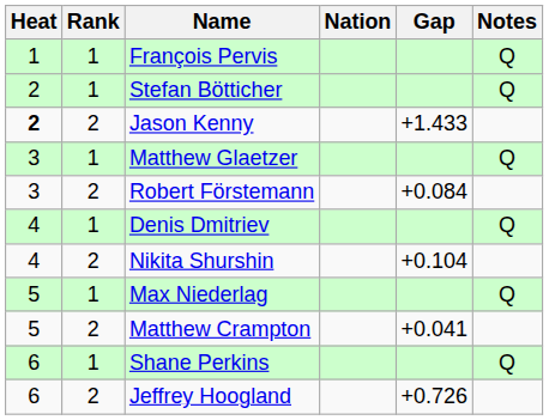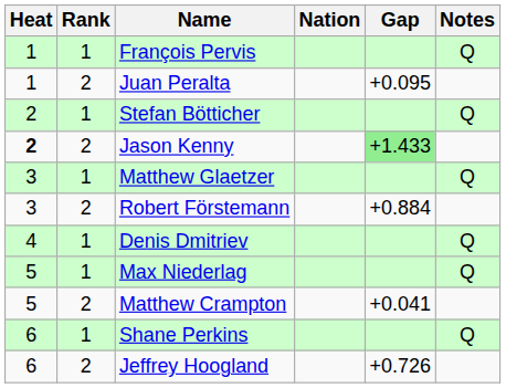+ row: 1 | 2 | Juan Peralta | +0.095
Jason Kenny | Gap: no background -> lightgreen background
Robert Förstemann | Gap: +0.084 -> +0.884
- row: 4 | 2 | Nikita Shurshin | +0.104
